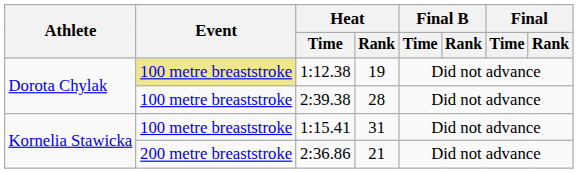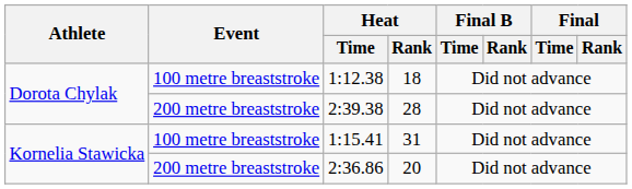1:12.38 | Event: khaki background -> no background
1:12.38 | Heat / Rank: 19 -> 18
2:39.38 | Event: 100 metre breaststroke -> 200 metre breaststroke
2:36.86 | Heat / Rank: 21 -> 20
